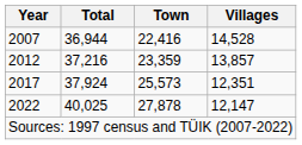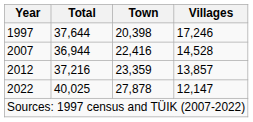+ row: 1997 | 37,644 | 20,398 | 17,246
- row: 2017 | 37,924 | 25,573 | 12,351
